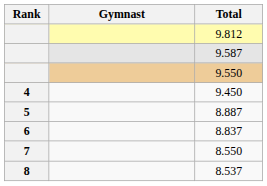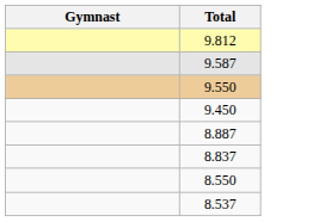- column: Rank | 4 | 5 | 6 | 7 | 8
